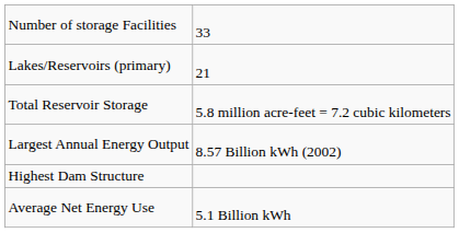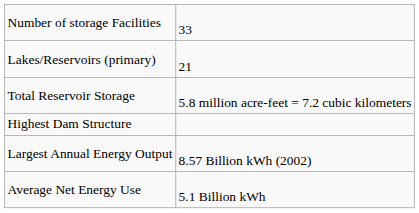rows swapped: Highest Dam Structure <-> Largest Annual Energy Output
